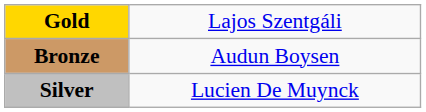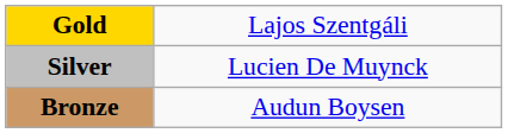rows swapped: Silver <-> Bronze
